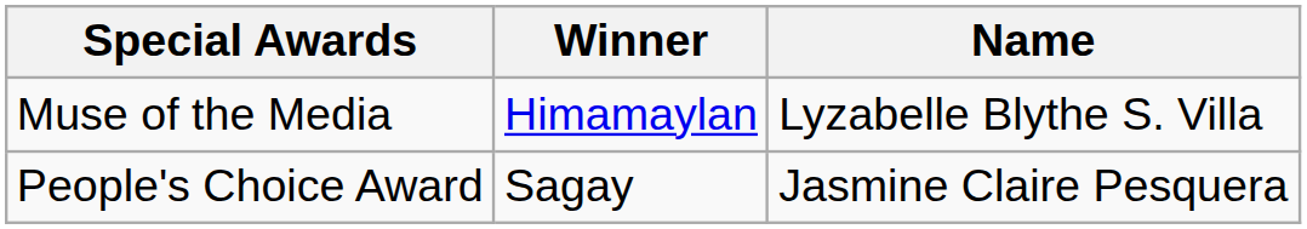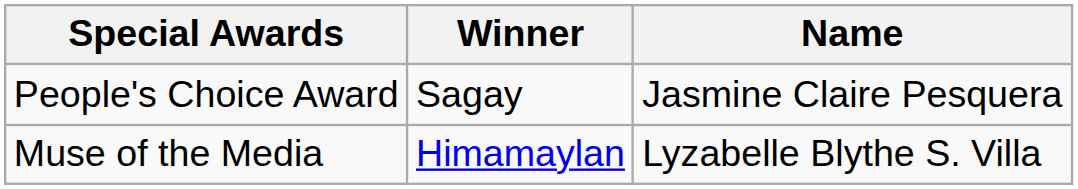rows swapped: Muse of the Media <-> People's Choice Award
